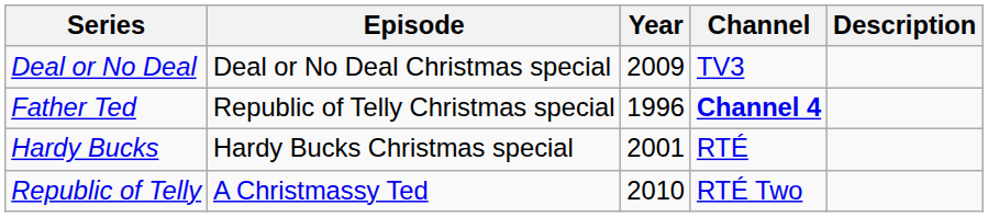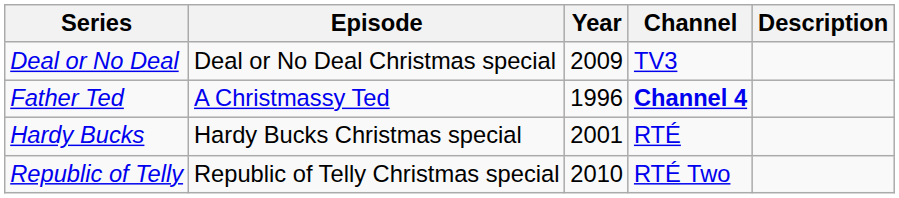Father Ted | Episode: Republic of Telly Christmas special -> A Christmassy Ted
Republic of Telly | Episode: A Christmassy Ted -> Republic of Telly Christmas special
